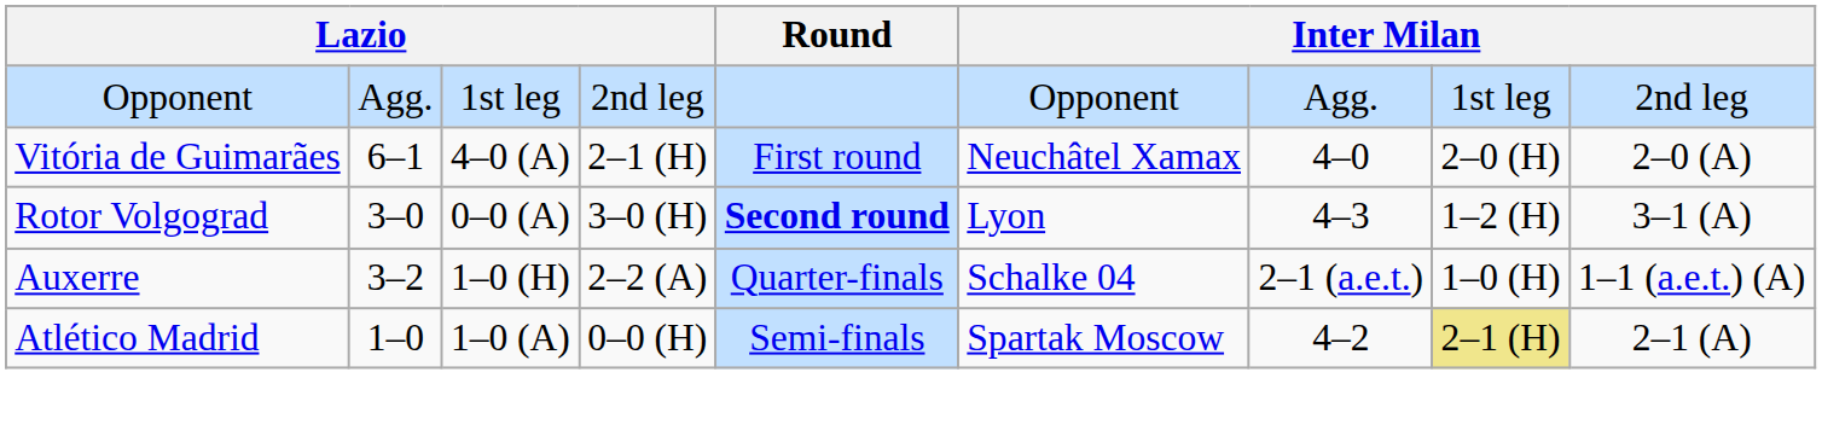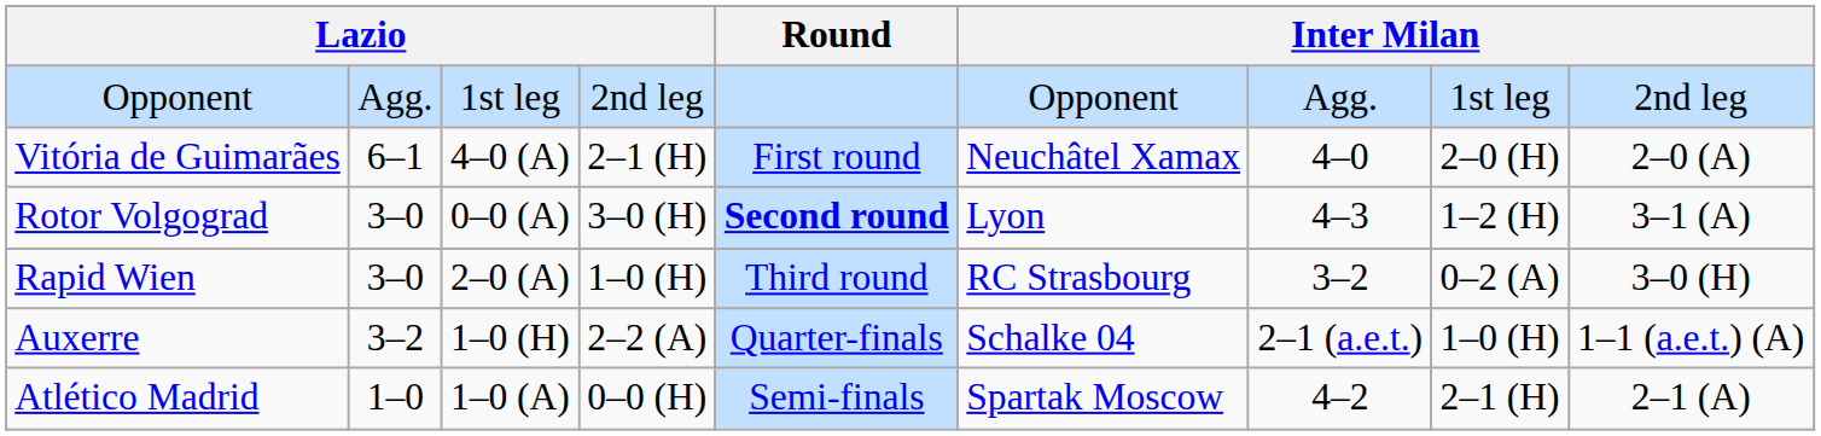+ row: Rapid Wien | 3–0 | 2–0 (A) | 1–0 (H) | Third round | RC Strasbourg | 3–2 | 0–2 (A) | 3–0 (H)
Atlético Madrid | column 8: khaki background -> no background
